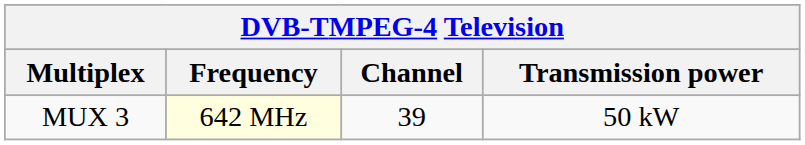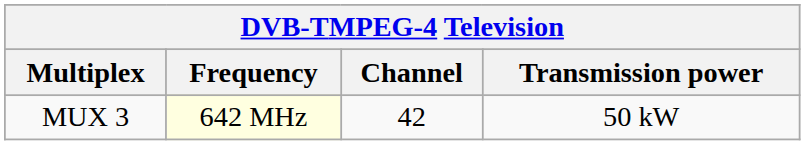MUX 3 | Channel: 39 -> 42
